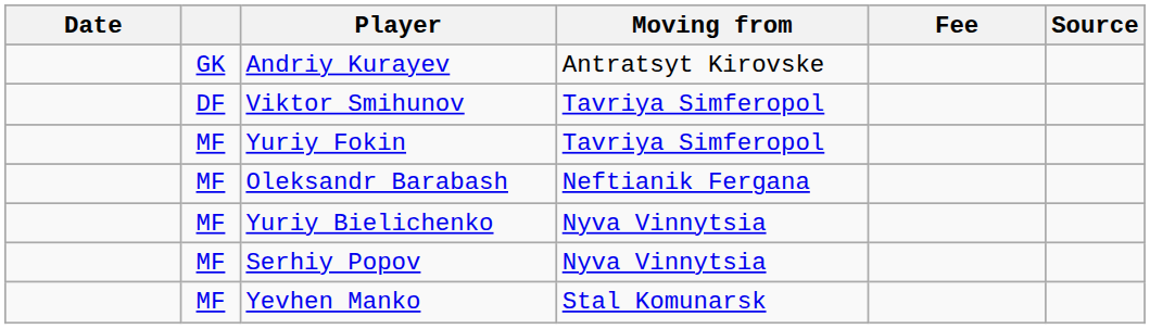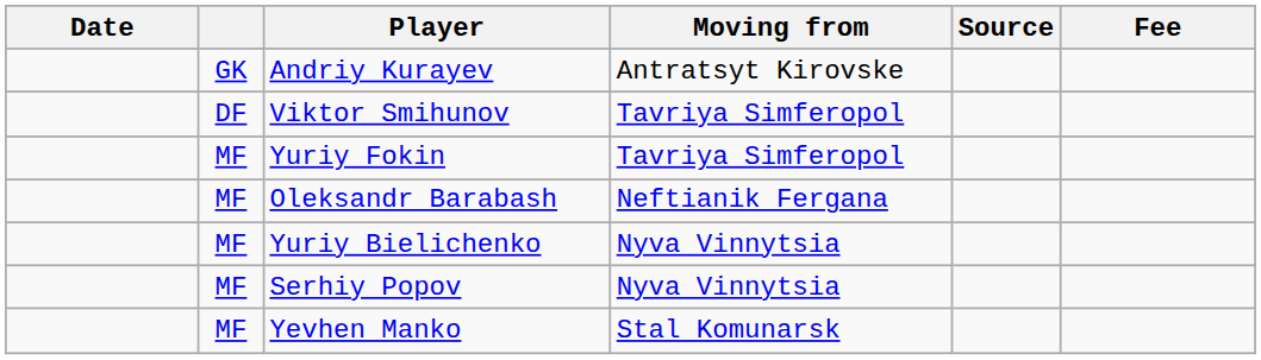columns swapped: Fee <-> Source
